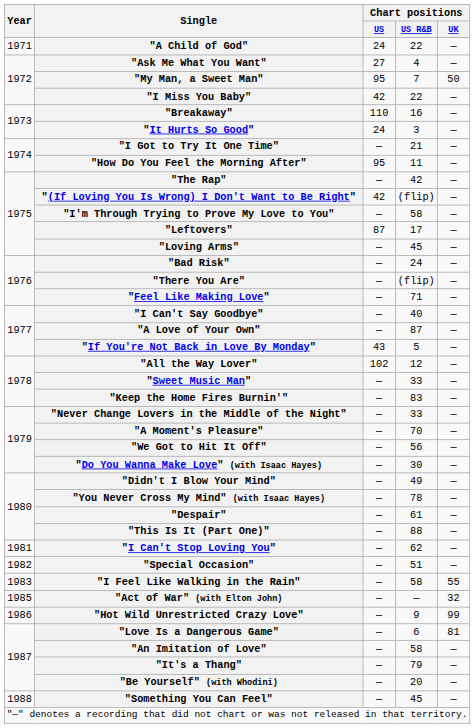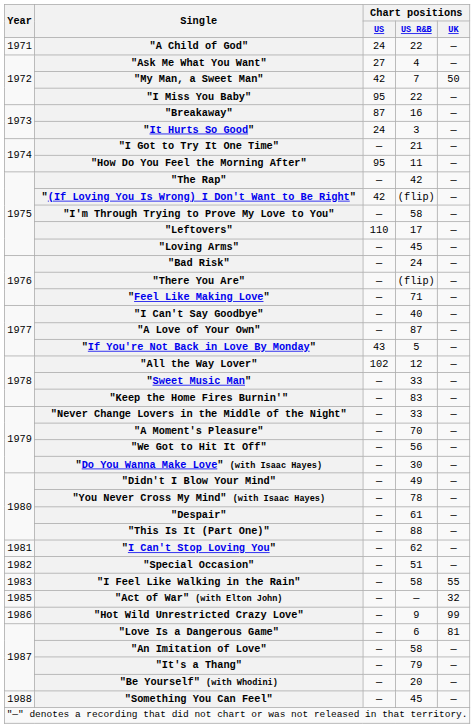"My Man, a Sweet Man" | Chart positions / US: 95 -> 42
"I Miss You Baby" | Chart positions / US: 42 -> 95
"Breakaway" | Chart positions / US: 110 -> 87
"Leftovers" | Chart positions / US: 87 -> 110
